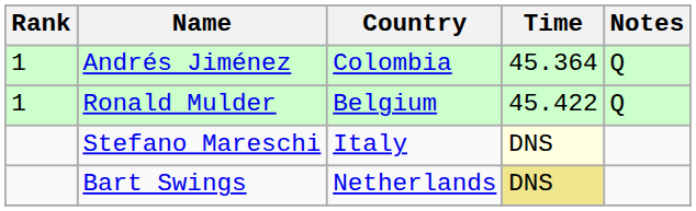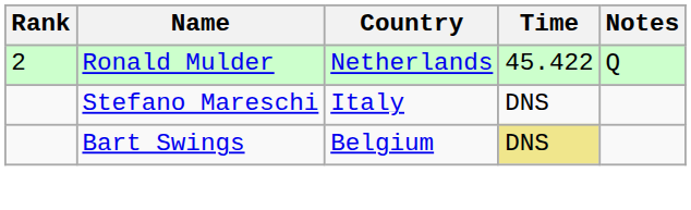- row: 1 | Andrés Jiménez | Colombia | 45.364 | Q
Ronald Mulder | Rank: 1 -> 2
Ronald Mulder | Country: Belgium -> Netherlands
Stefano Mareschi | Time: lightyellow background -> no background
Bart Swings | Country: Netherlands -> Belgium
